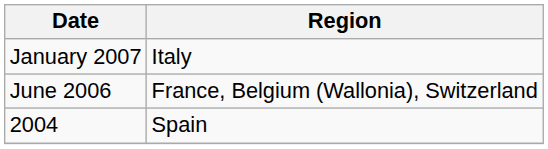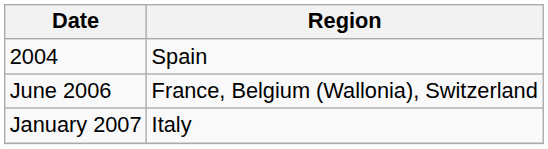rows swapped: 2004 <-> January 2007
